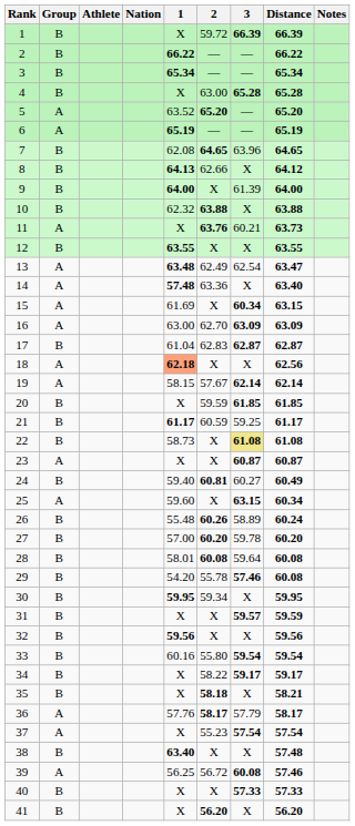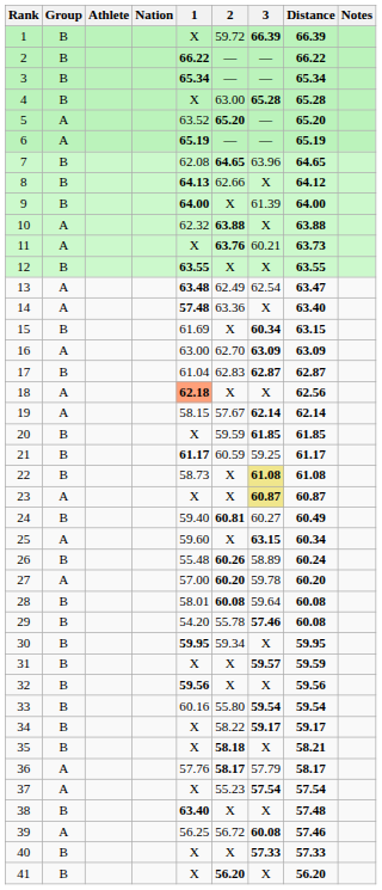10 | Group: B -> A
15 | Group: A -> B
23 | 3: no background -> khaki background
27 | Group: B -> A
